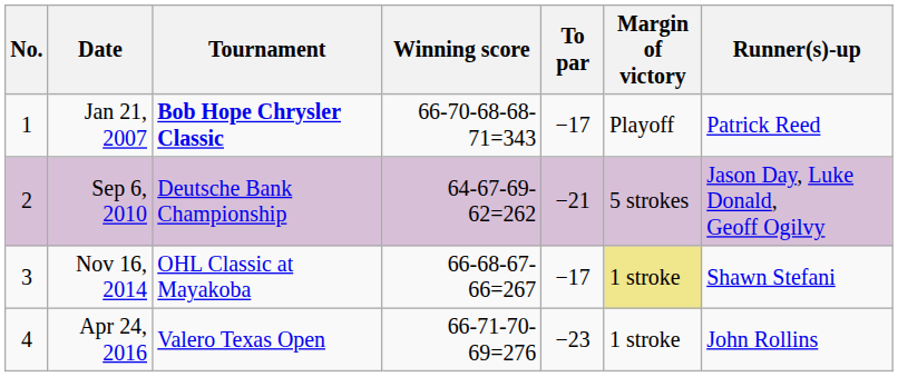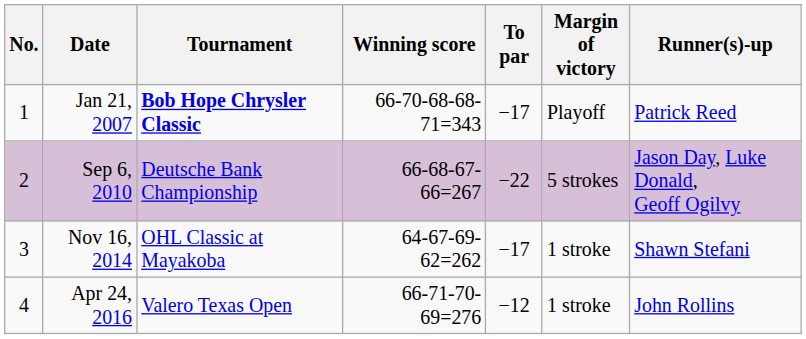Sep 6, 2010 | Winning score: 64-67-69-62=262 -> 66-68-67-66=267
Sep 6, 2010 | To par: −21 -> −22
Nov 16, 2014 | Winning score: 66-68-67-66=267 -> 64-67-69-62=262
Nov 16, 2014 | Margin of victory: khaki background -> no background
Apr 24, 2016 | To par: −23 -> −12
